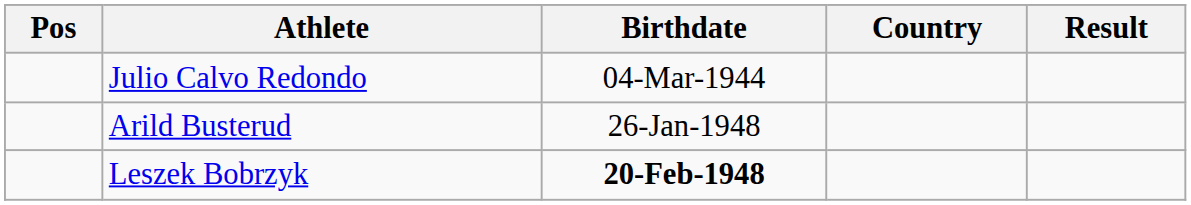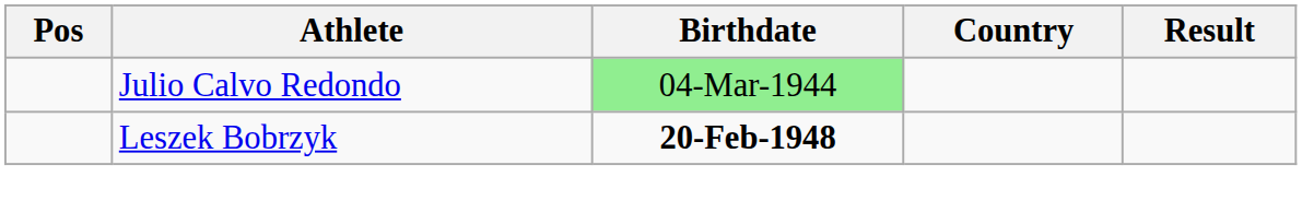Julio Calvo Redondo | Birthdate: no background -> lightgreen background
- row: Arild Busterud | 26-Jan-1948
